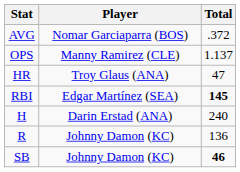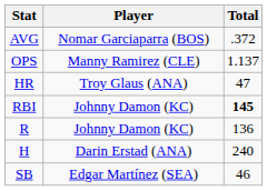RBI | Player: Edgar Martínez (SEA) -> Johnny Damon (KC)
rows swapped: R <-> H
SB | Player: Johnny Damon (KC) -> Edgar Martínez (SEA)
SB | Total: bold -> normal
